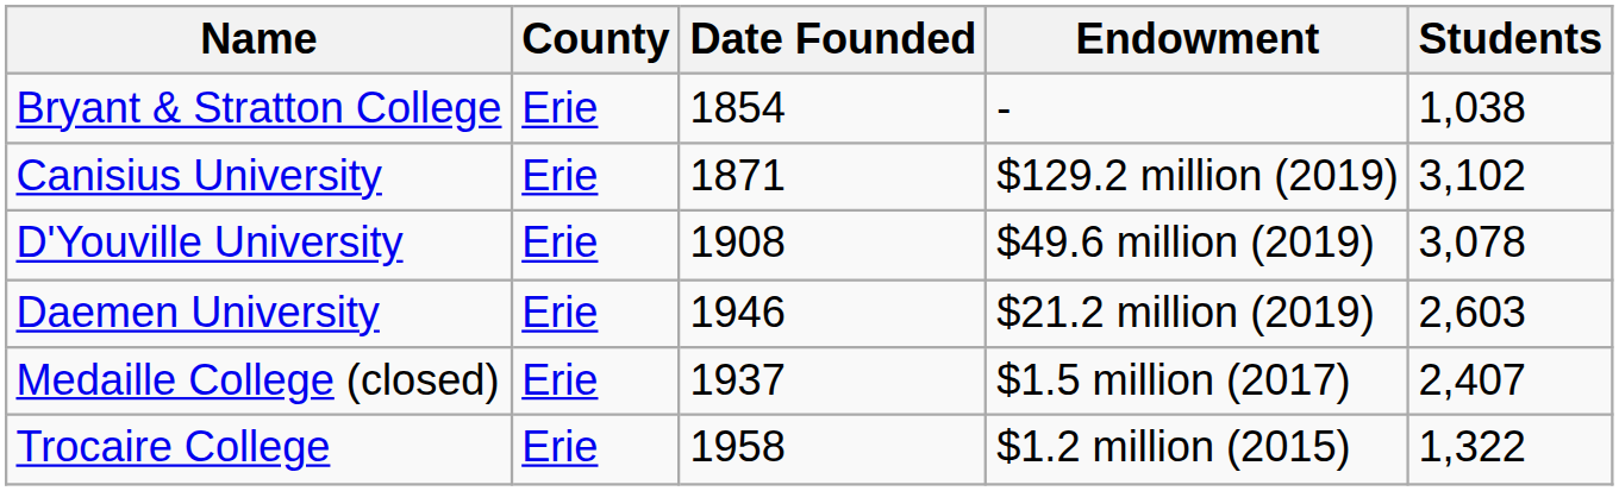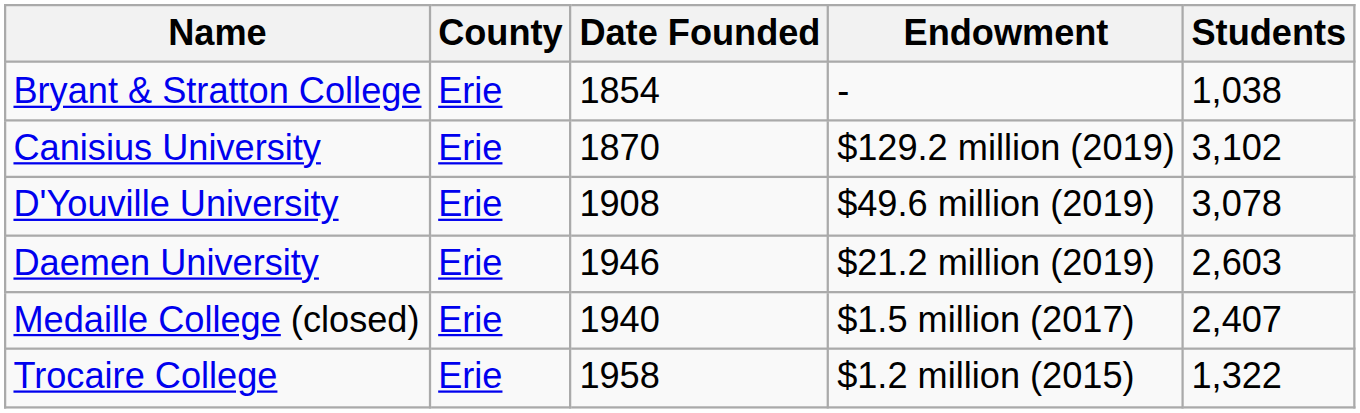Canisius University | Date Founded: 1871 -> 1870
Medaille College (closed) | Date Founded: 1937 -> 1940
